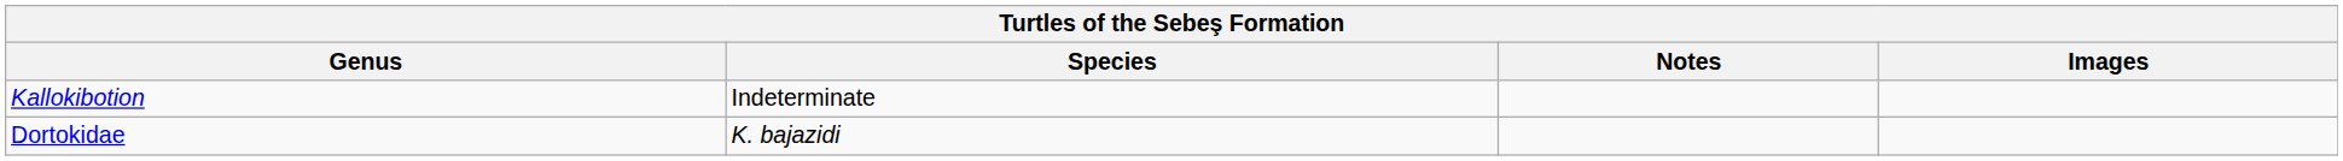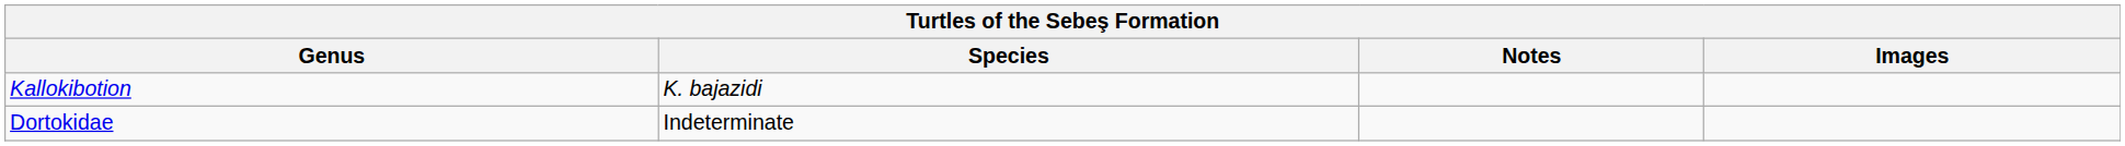Kallokibotion | Species: Indeterminate -> K. bajazidi
Dortokidae | Species: K. bajazidi -> Indeterminate
